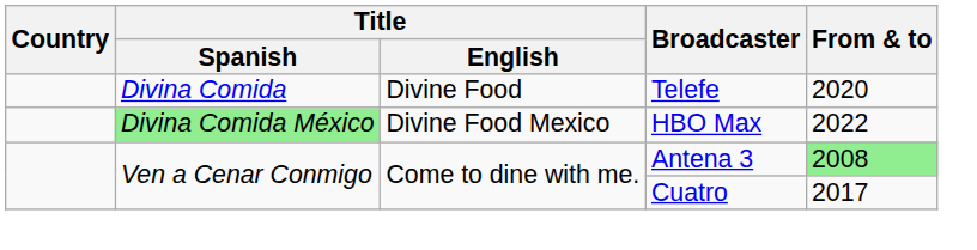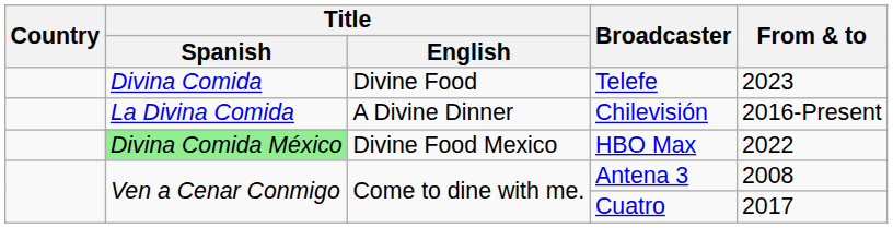Telefe | From & to: 2020 -> 2023
+ row: La Divina Comida | A Divine Dinner | Chilevisión | 2016-Present
Antena 3 | From & to: lightgreen background -> no background
